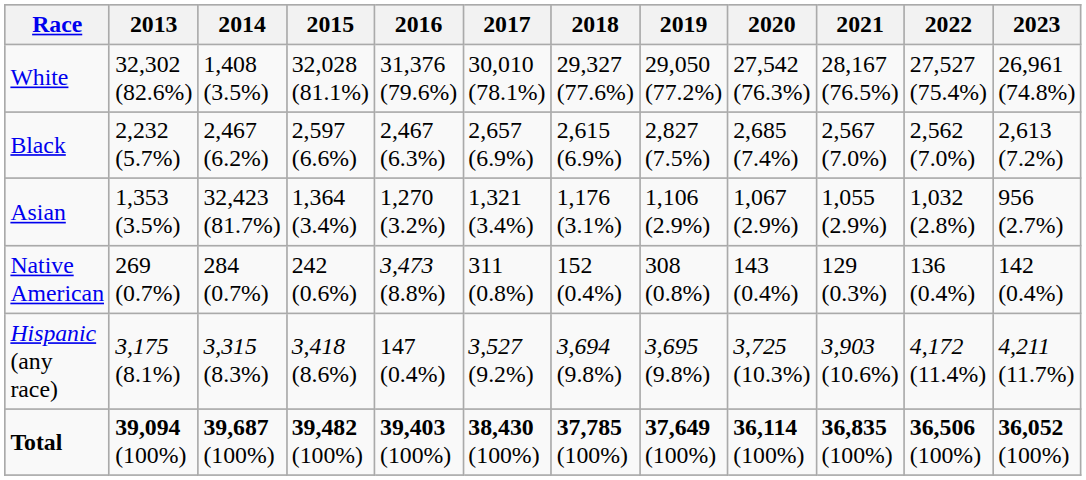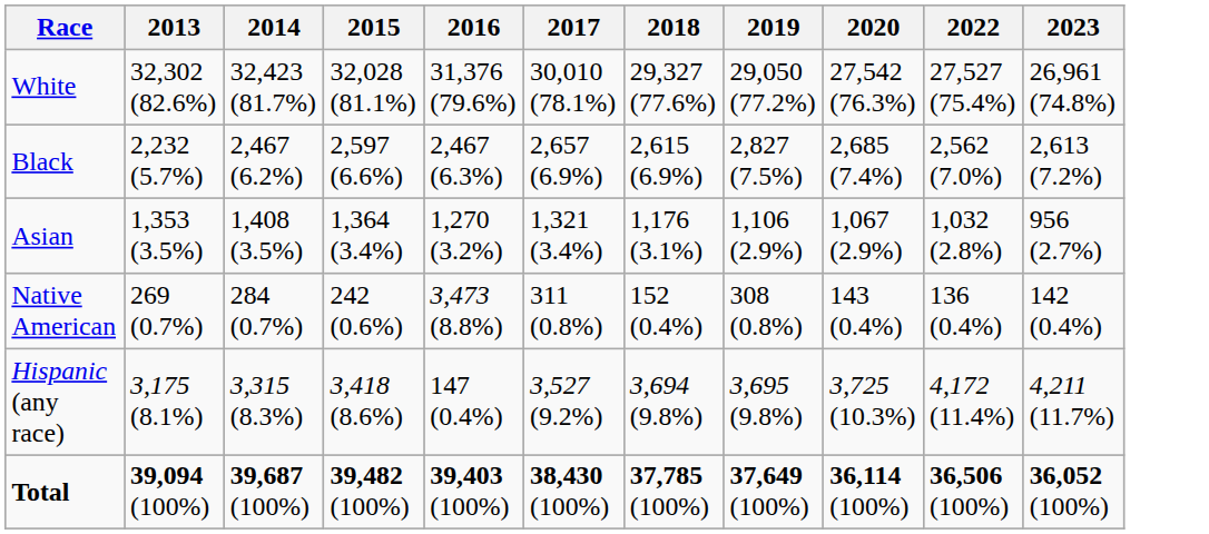- column: 2021 | 28,167 (76.5%) | 2,567 (7.0%) | 1,055 (2.9%) | 129 (0.3%) | 3,903 (10.6%) | 36,835 (100%)
White | 2014: 1,408 (3.5%) -> 32,423 (81.7%)
Asian | 2014: 32,423 (81.7%) -> 1,408 (3.5%)
